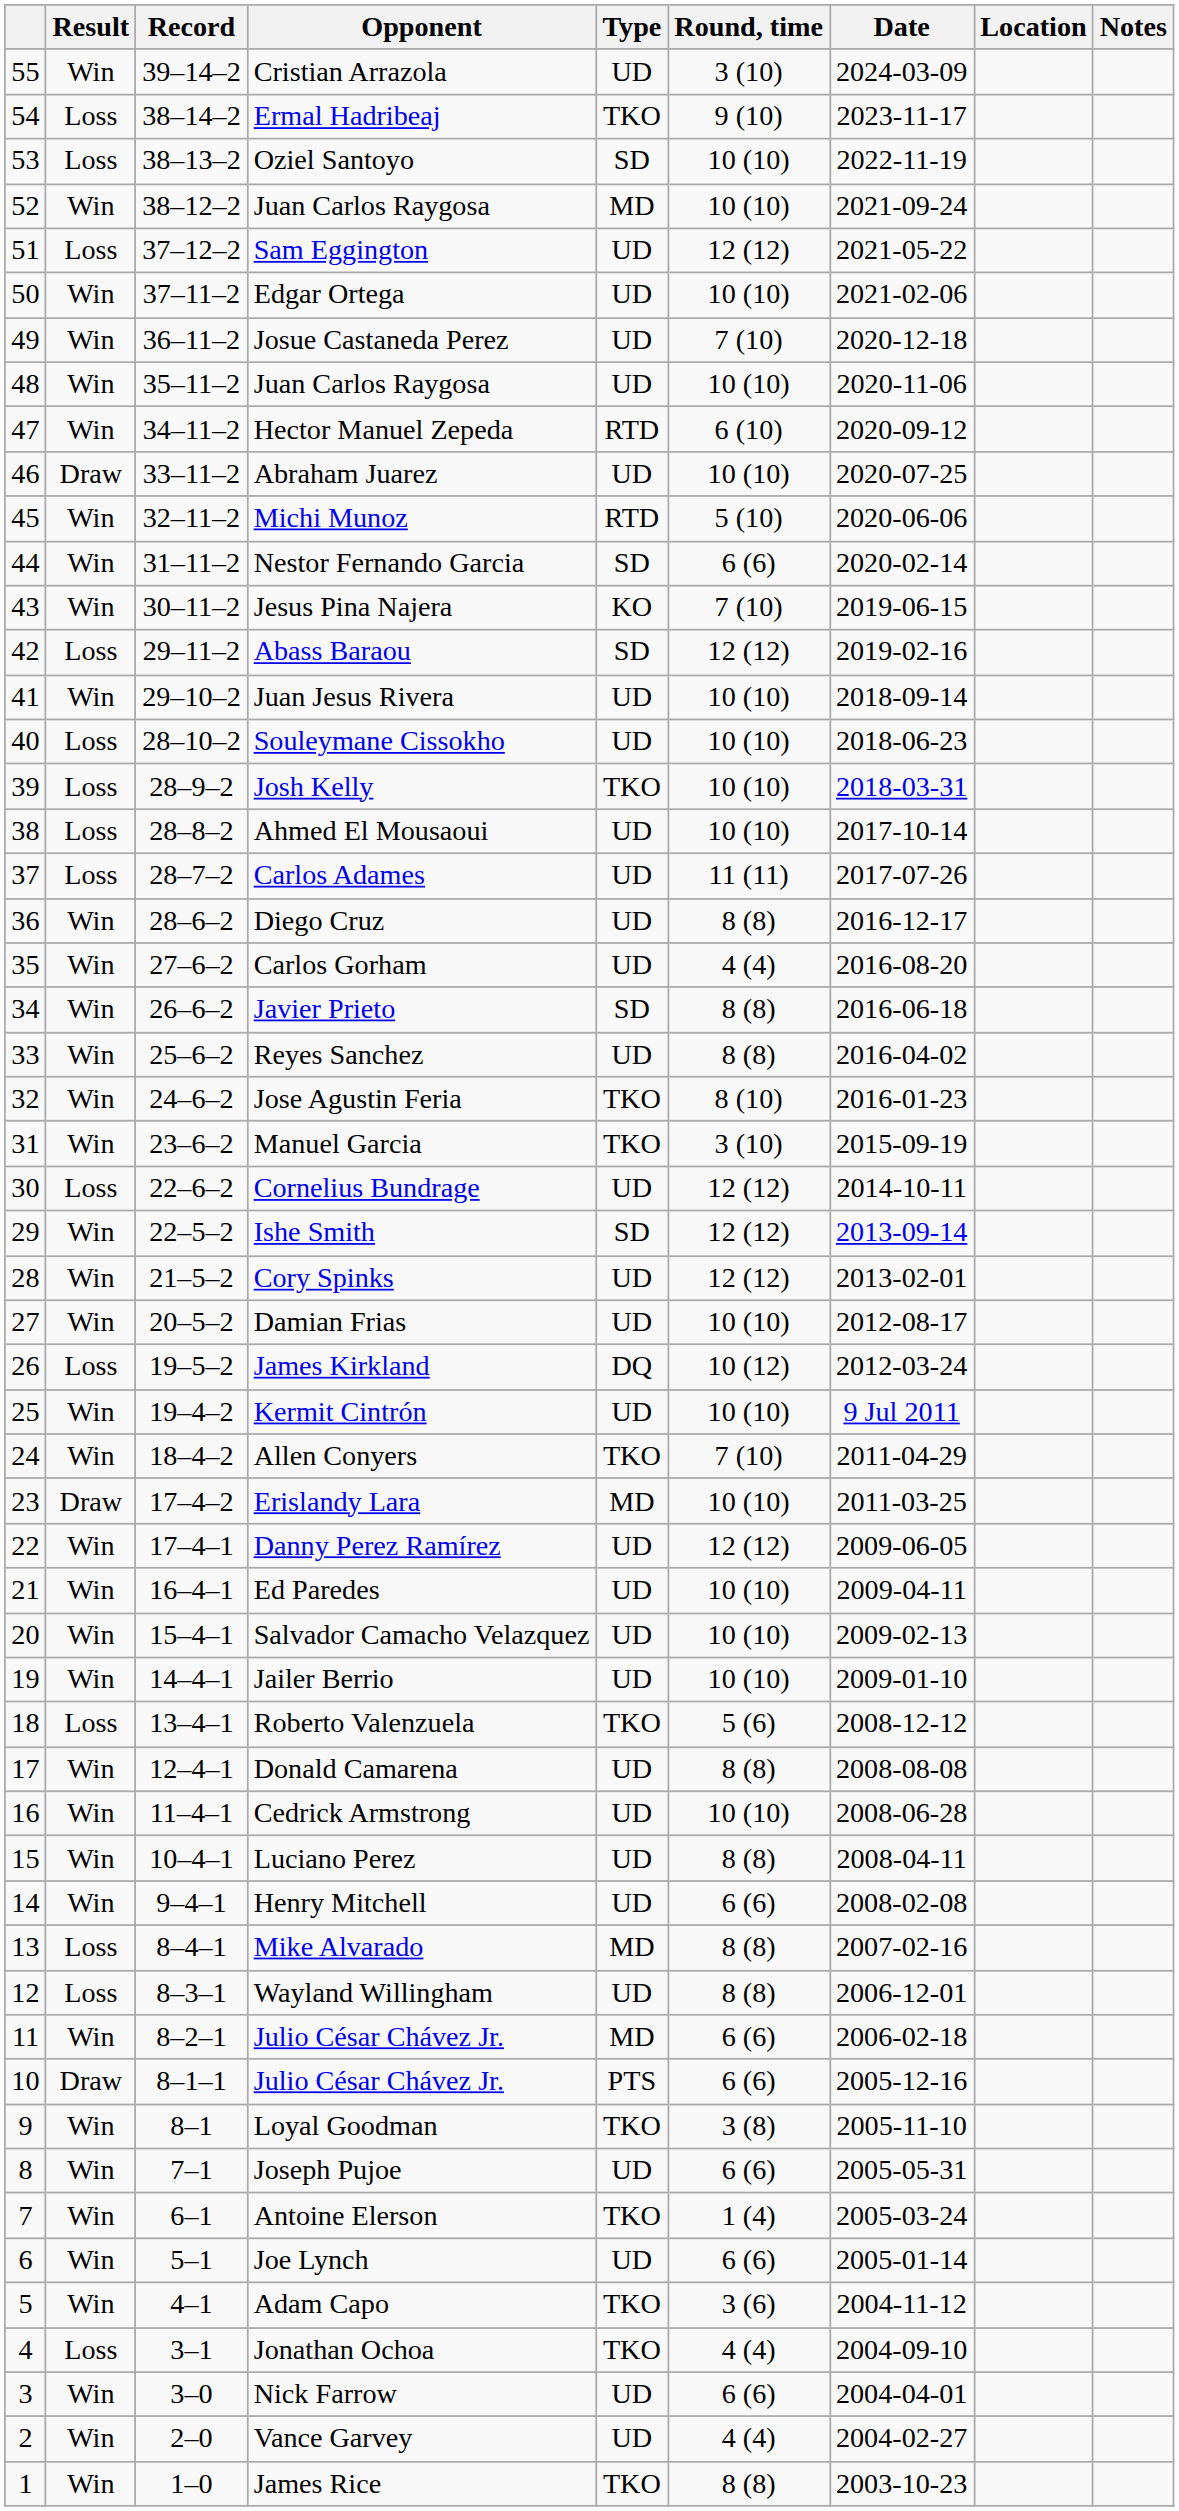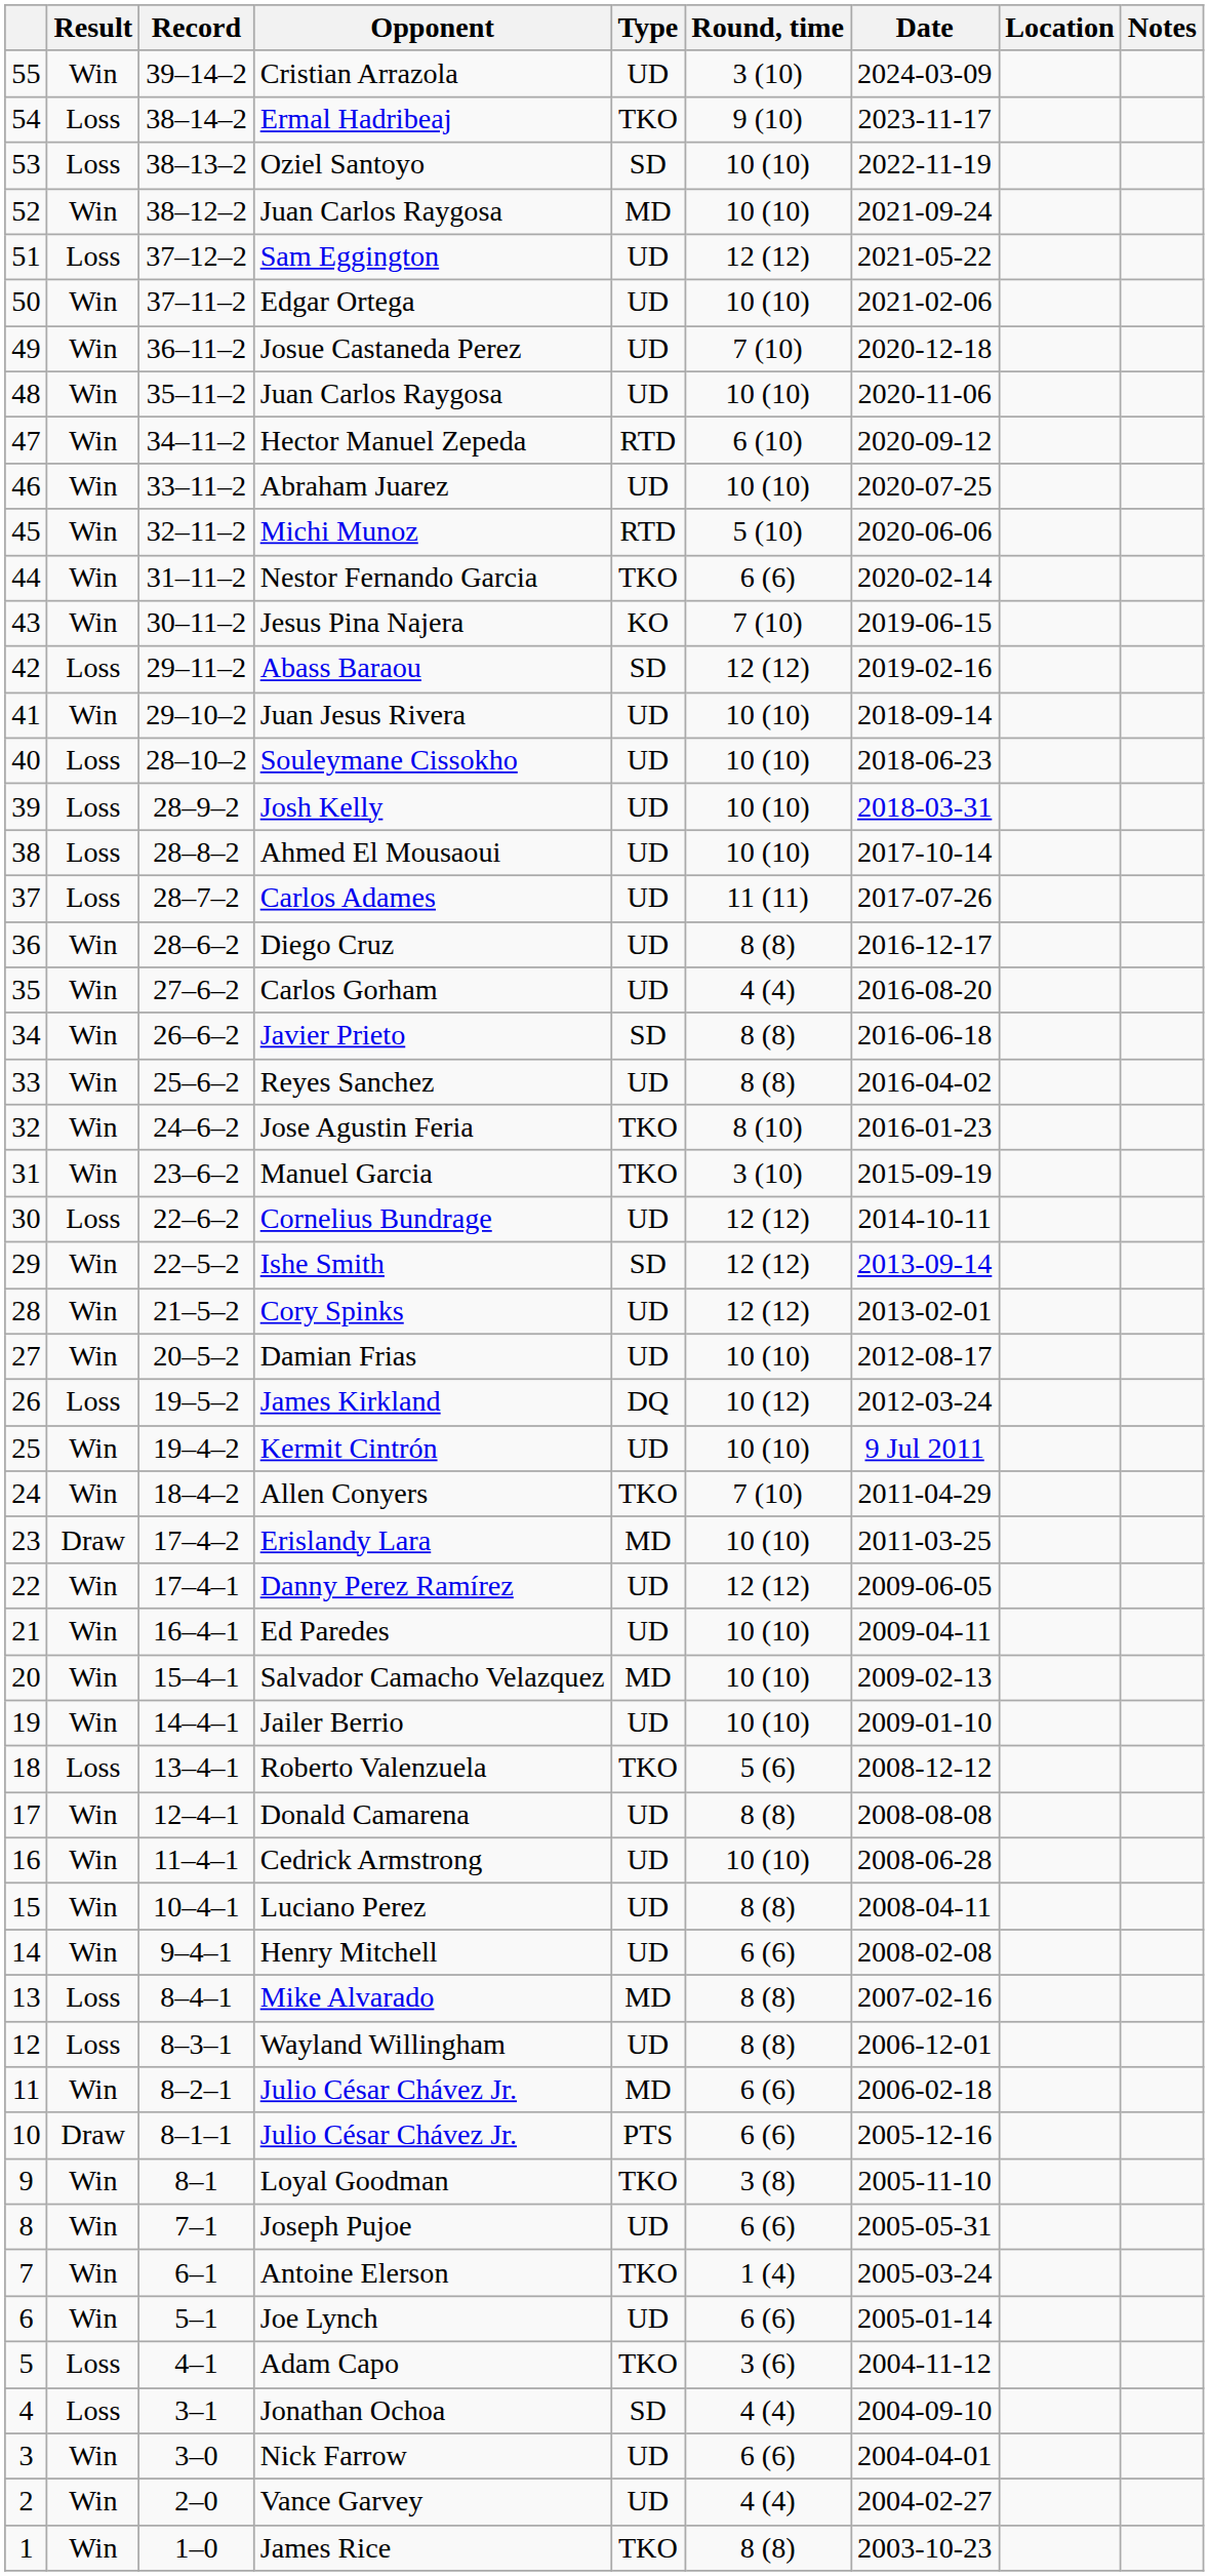Abraham Juarez | Result: Draw -> Win
Nestor Fernando Garcia | Type: SD -> TKO
Josh Kelly | Type: TKO -> UD
Salvador Camacho Velazquez | Type: UD -> MD
Adam Capo | Result: Win -> Loss
Jonathan Ochoa | Type: TKO -> SD
